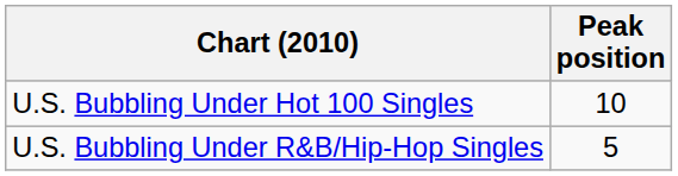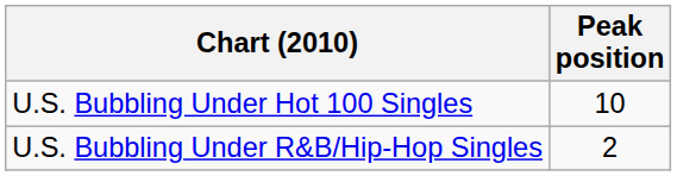U.S. Bubbling Under R&B/Hip-Hop Singles | Peak position: 5 -> 2
